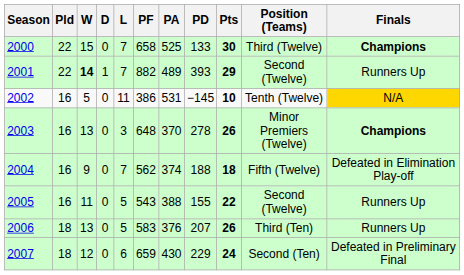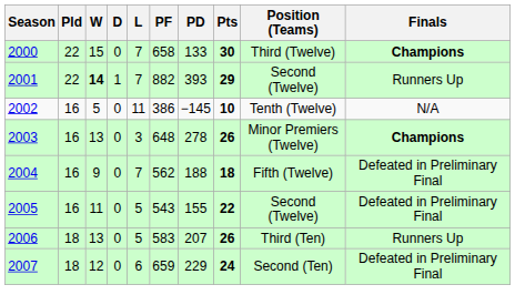- column: PA | 525 | 489 | 531 | 370 | 374 | 388 | 376 | 430
2002 | Finals: gold background -> no background
2004 | Finals: Defeated in Elimination Play-off -> Defeated in Preliminary Final
2005 | Finals: Runners Up -> Defeated in Preliminary Final
